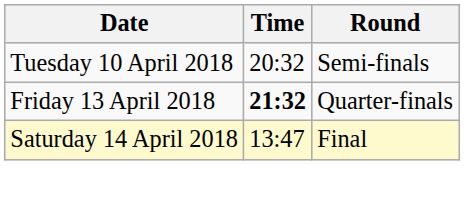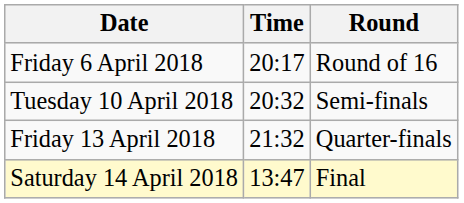+ row: Friday 6 April 2018 | 20:17 | Round of 16
Friday 13 April 2018 | Time: bold -> normal
